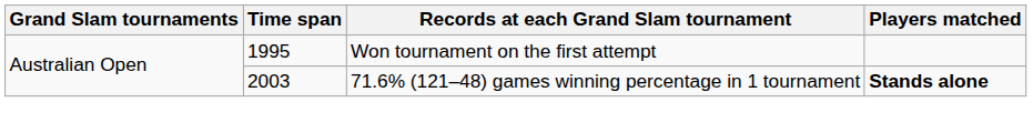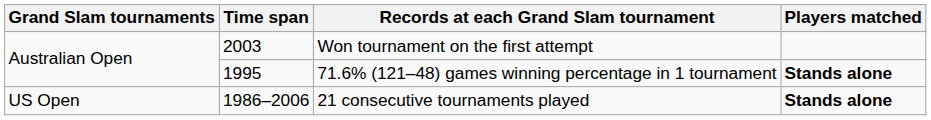Won tournament on the first attempt | Time span: 1995 -> 2003
71.6% (121–48) games winning percentage in 1 tournament | Time span: 2003 -> 1995
+ row: US Open | 1986–2006 | 21 consecutive tournaments played | Stands alone
